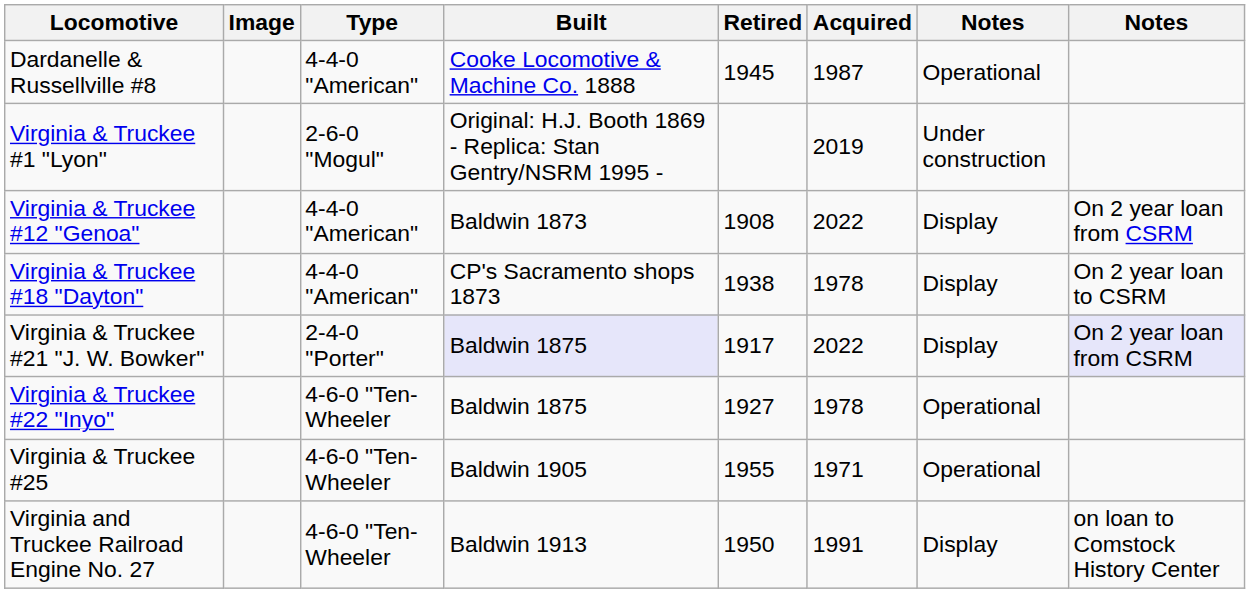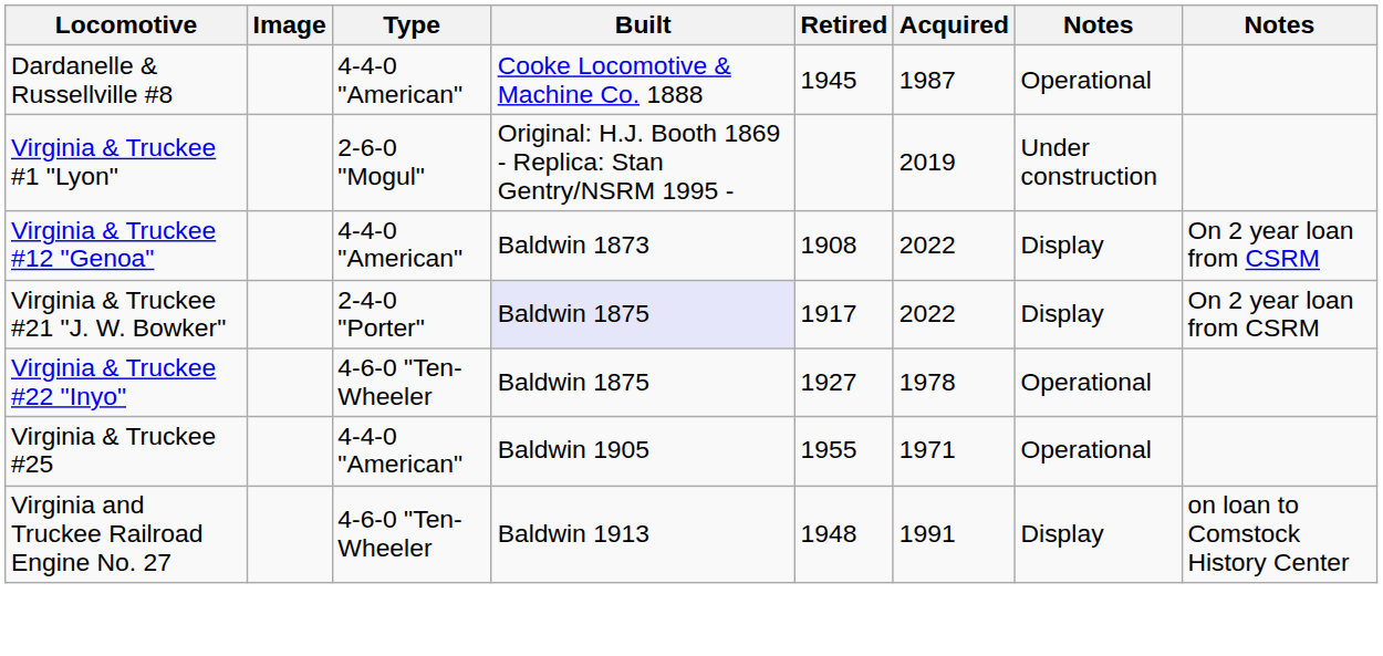- row: Virginia & Truckee #18 "Dayton" | 4-4-0 "American" | CP's Sacramento shops 1873 | 1938 | 1978 | Display | On 2 year loan to CSRM
Virginia & Truckee #21 "J. W. Bowker" | column 8: lavender background -> no background
Virginia & Truckee #25 | Type: 4-6-0 "Ten-Wheeler -> 4-4-0 "American"
Virginia and Truckee Railroad Engine No. 27 | Retired: 1950 -> 1948
